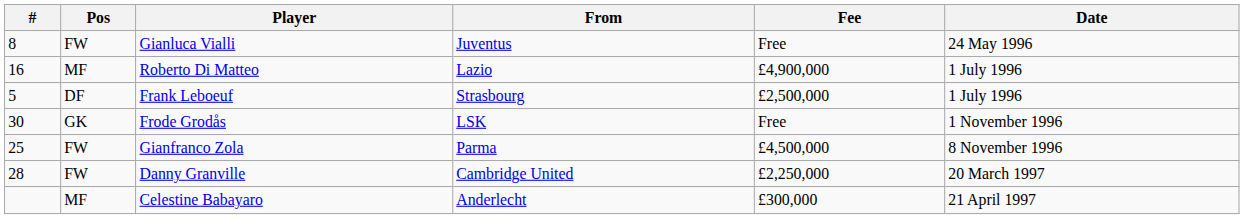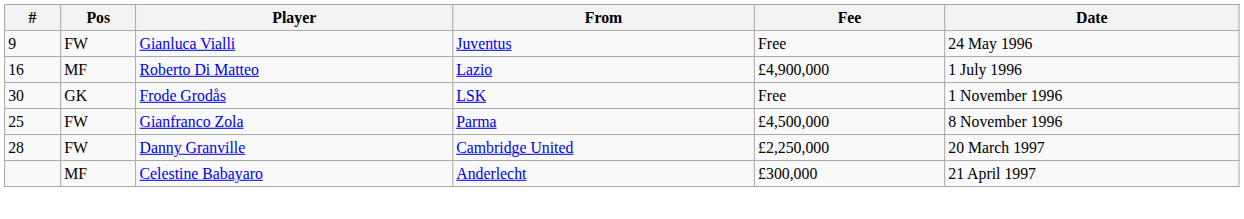Gianluca Vialli | #: 8 -> 9
- row: 5 | DF | Frank Leboeuf | Strasbourg | £2,500,000 | 1 July 1996
